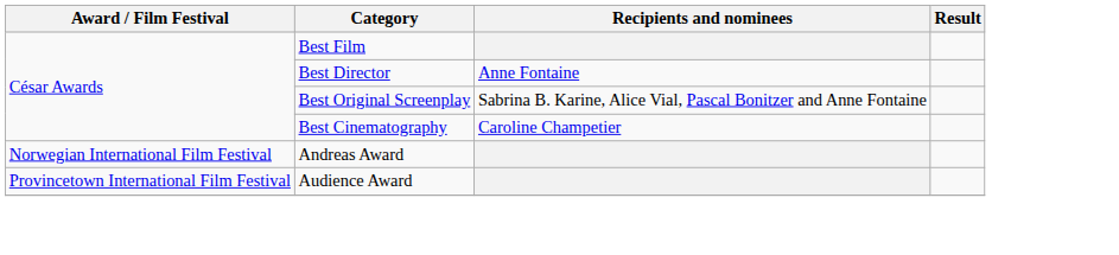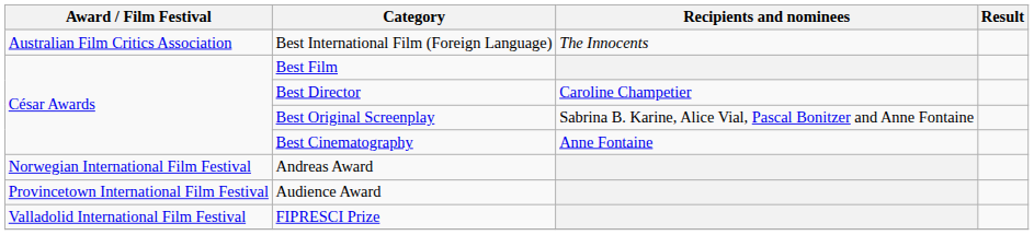+ row: Australian Film Critics Association | Best International Film (Foreign Language) | The Innocents
Best Director | Recipients and nominees: Anne Fontaine -> Caroline Champetier
Best Cinematography | Recipients and nominees: Caroline Champetier -> Anne Fontaine
+ row: Valladolid International Film Festival | FIPRESCI Prize
